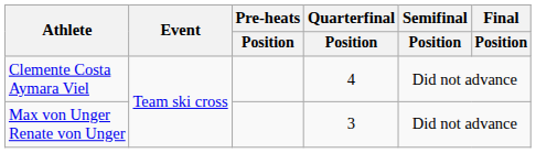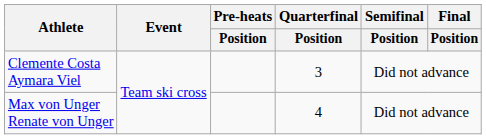Clemente Costa Aymara Viel | Quarterfinal / Position: 4 -> 3
Max von Unger Renate von Unger | Quarterfinal / Position: 3 -> 4
